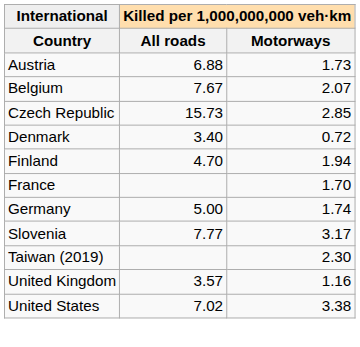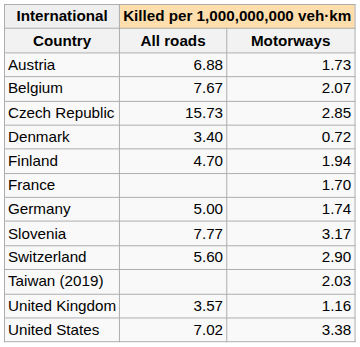+ row: Switzerland | 5.60 | 2.90
Taiwan (2019) | Killed per 1,000,000,000 veh·km / Motorways: 2.30 -> 2.03
